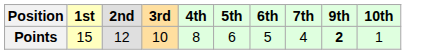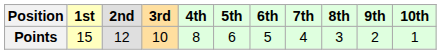+ column: 8th | 3
Points | 9th: bold -> normal
